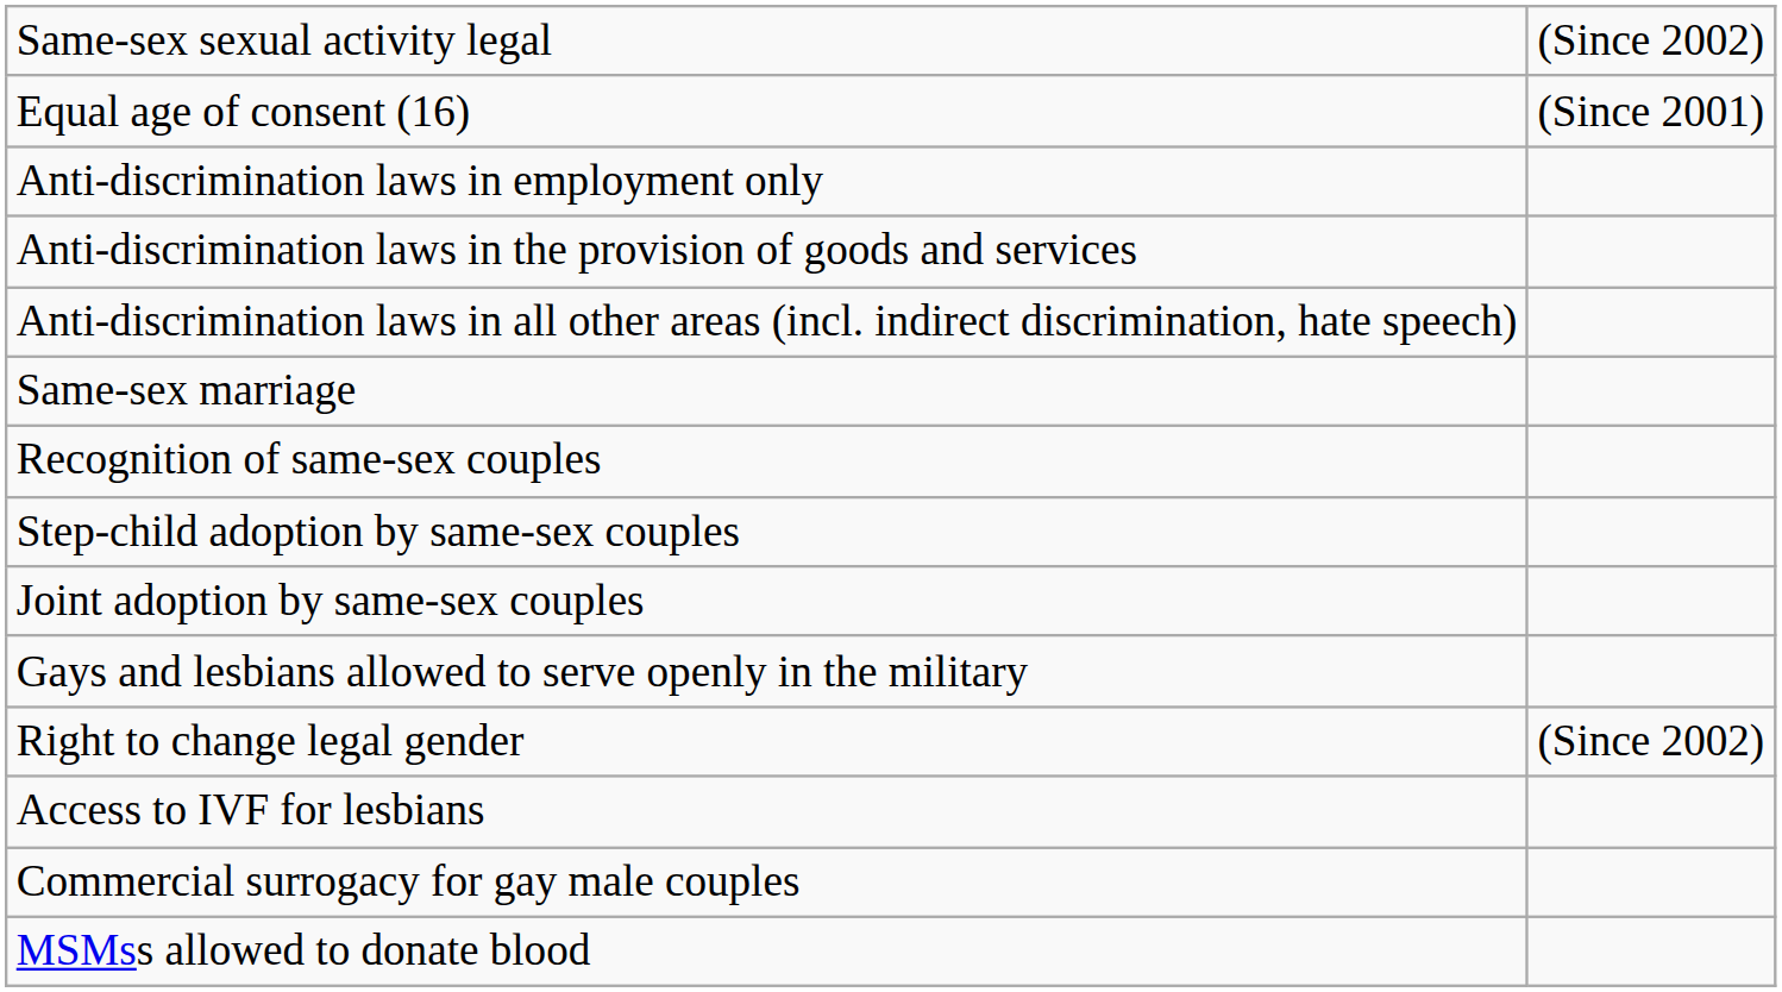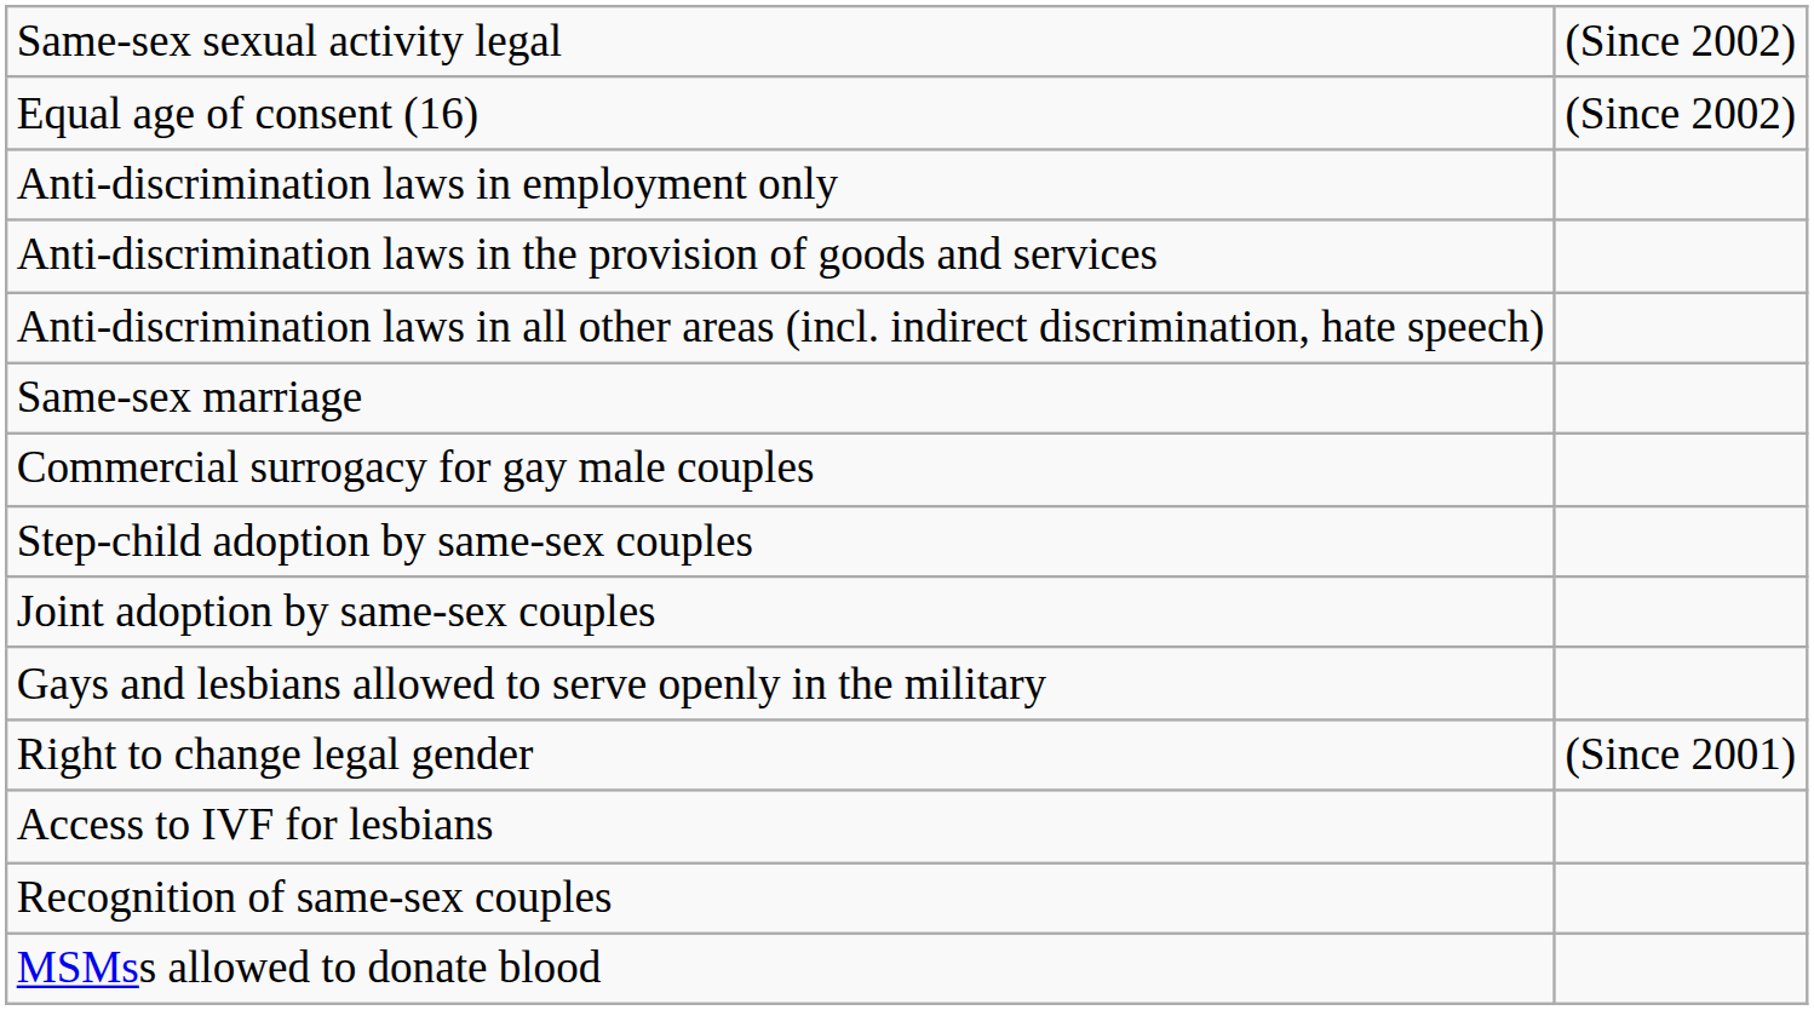Equal age of consent (16) | column 2: (Since 2001) -> (Since 2002)
rows swapped: Recognition of same-sex couples <-> Commercial surrogacy for gay male couples
Right to change legal gender | column 2: (Since 2002) -> (Since 2001)
